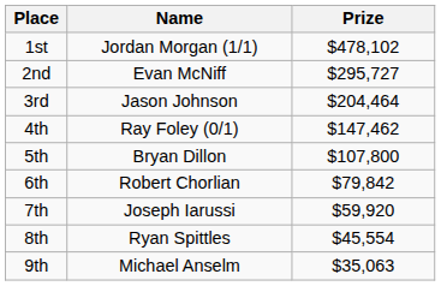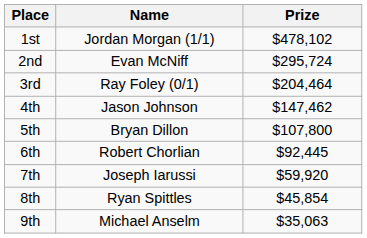2nd | Prize: $295,727 -> $295,724
3rd | Name: Jason Johnson -> Ray Foley (0/1)
4th | Name: Ray Foley (0/1) -> Jason Johnson
6th | Prize: $79,842 -> $92,445
8th | Prize: $45,554 -> $45,854
